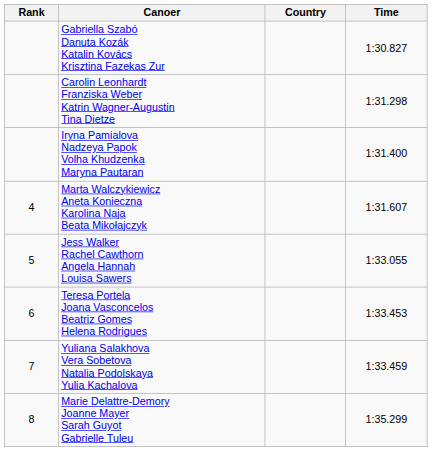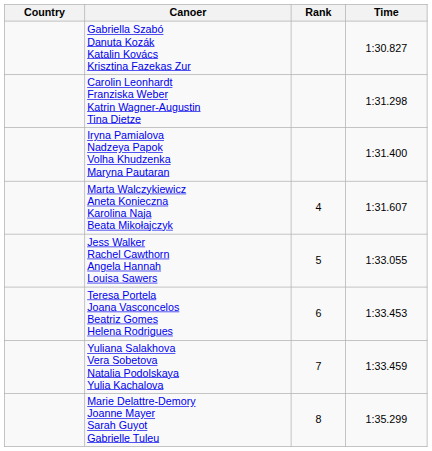columns swapped: Rank <-> Country
